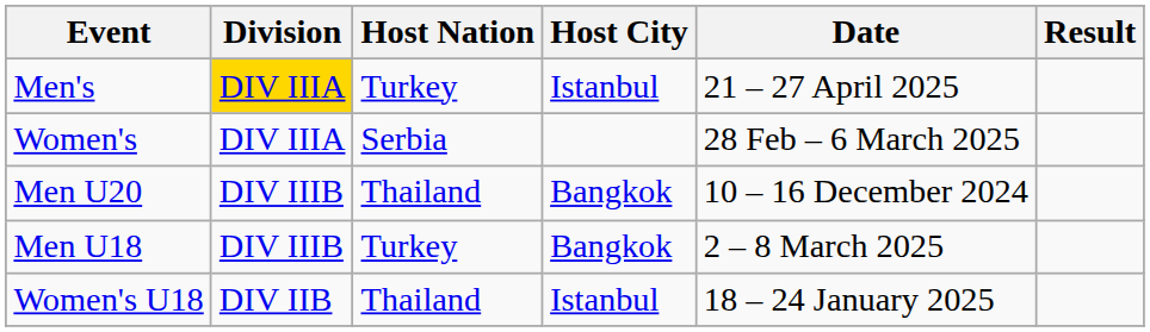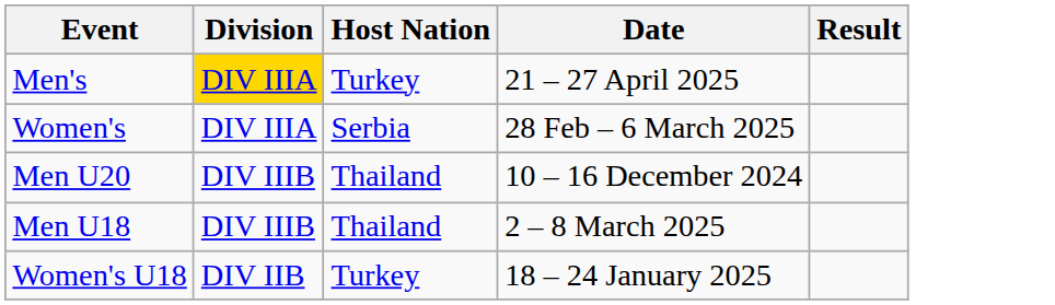- column: Host City | Istanbul | Bangkok | Bangkok | Istanbul
Men U18 | Host Nation: Turkey -> Thailand
Women's U18 | Host Nation: Thailand -> Turkey
